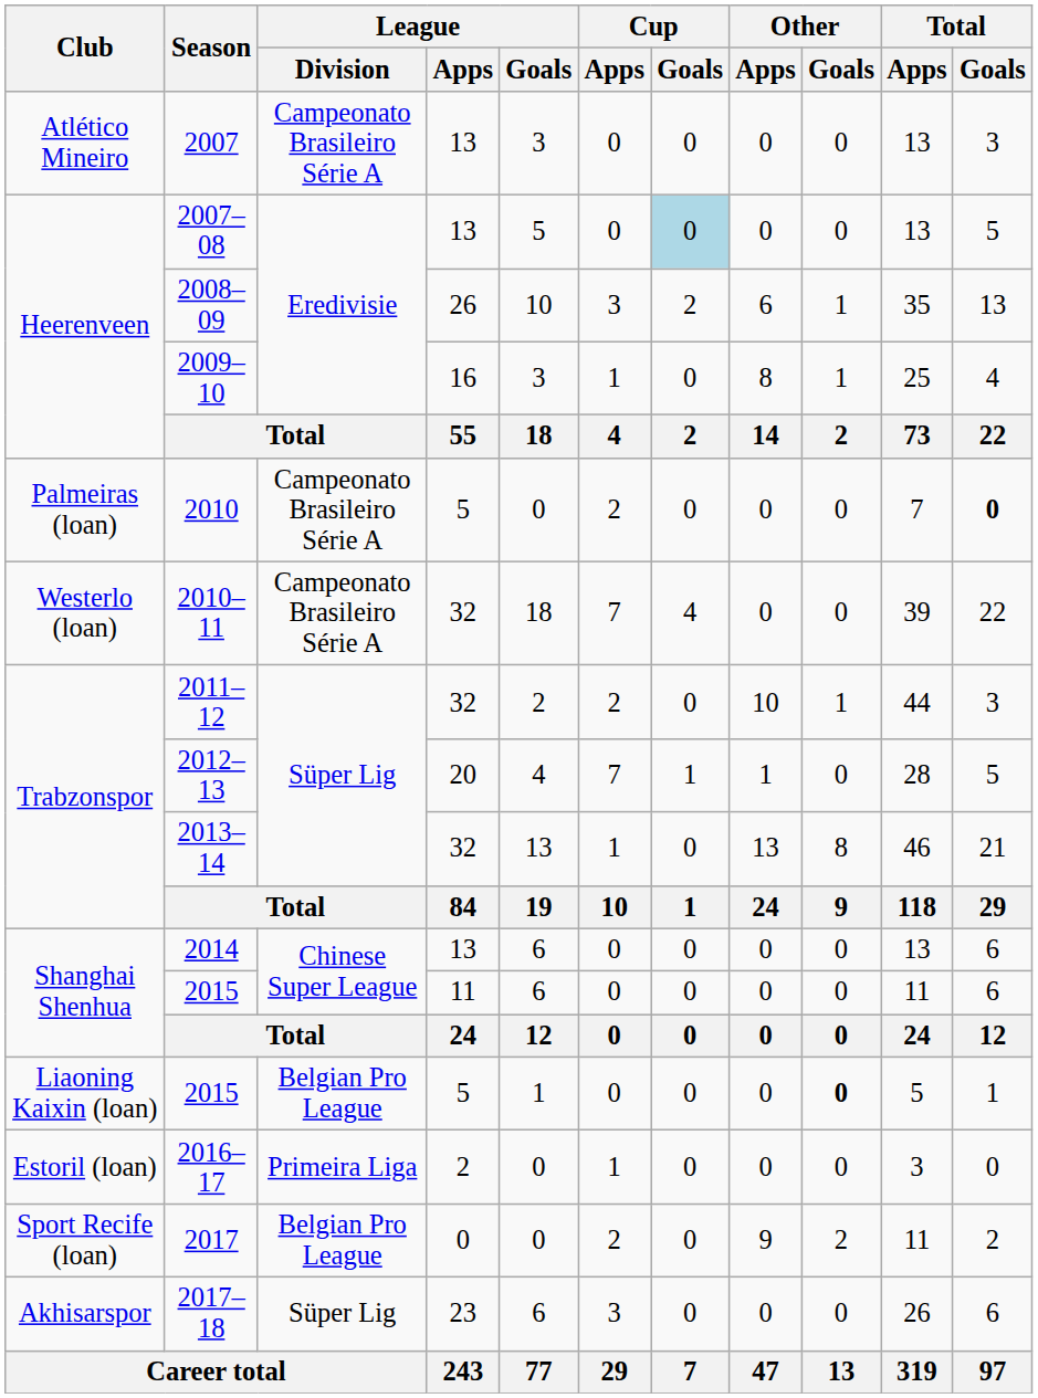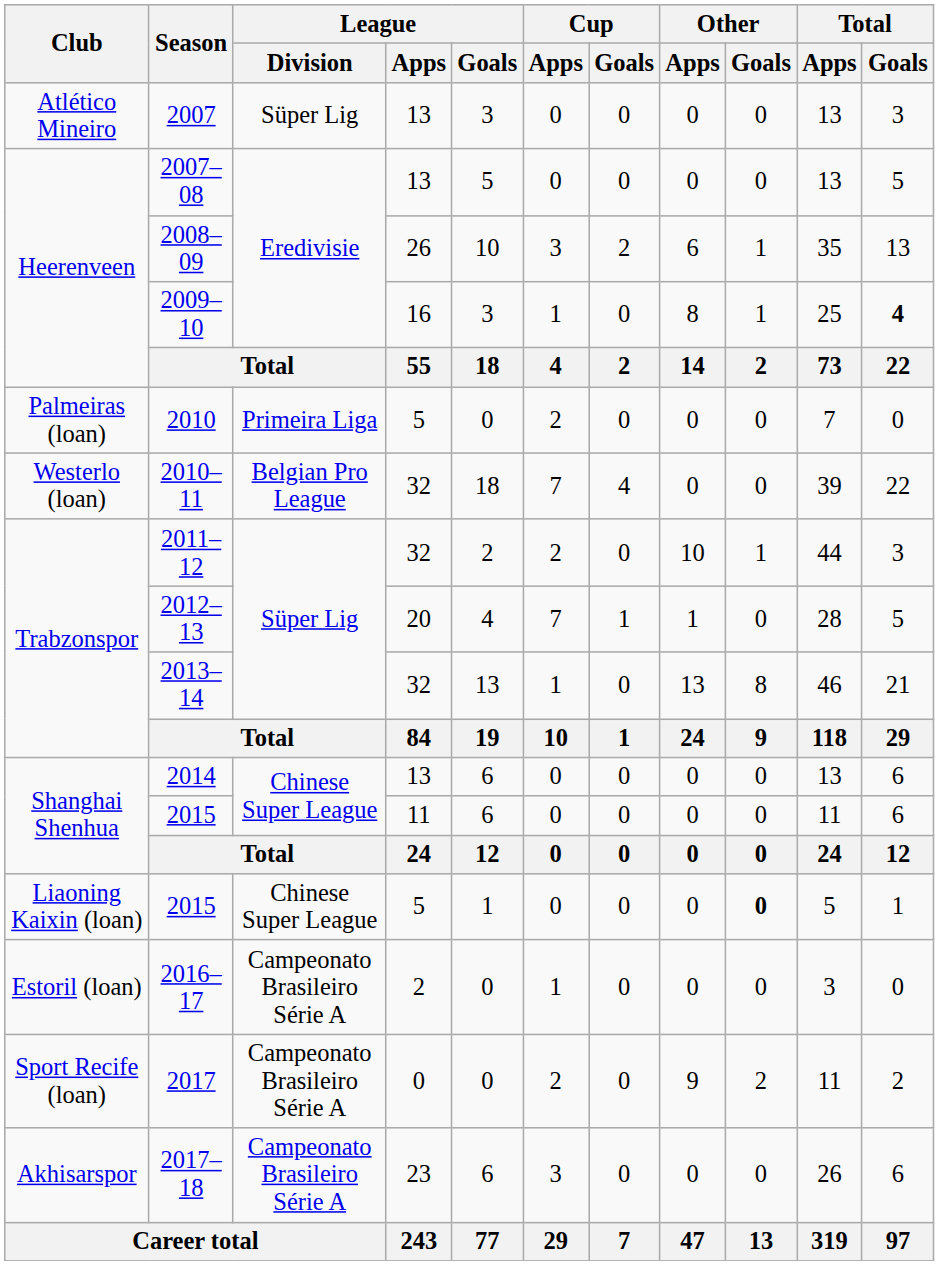2007 | League / Division: Campeonato Brasileiro Série A -> Süper Lig
2007–08 | Cup / Goals: lightblue background -> no background
2009–10 | Total / Goals: normal -> bold
2010 | League / Division: Campeonato Brasileiro Série A -> Primeira Liga
2010 | Total / Goals: bold -> normal
2010–11 | League / Division: Campeonato Brasileiro Série A -> Belgian Pro League
Liaoning Kaixin (loan) / 2015 | League / Division: Belgian Pro League -> Chinese Super League
2016–17 | League / Division: Primeira Liga -> Campeonato Brasileiro Série A
2017 | League / Division: Belgian Pro League -> Campeonato Brasileiro Série A
2017–18 | League / Division: Süper Lig -> Campeonato Brasileiro Série A
